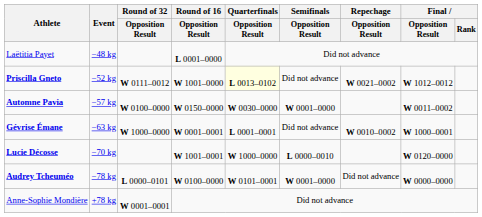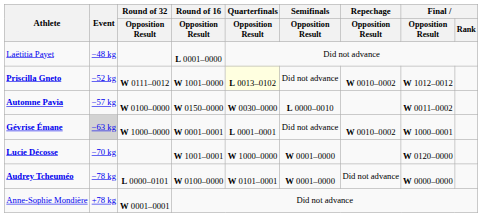Priscilla Gneto | Repechage / Opposition Result: W 0021–0002 -> W 0010–0002
Automne Pavia | Semifinals / Opposition Result: W 0001–0000 -> L 0000–0010
Gévrise Émane | Event: no background -> lightgrey background
Lucie Décosse | Semifinals / Opposition Result: L 0000–0010 -> W 0001–0000
